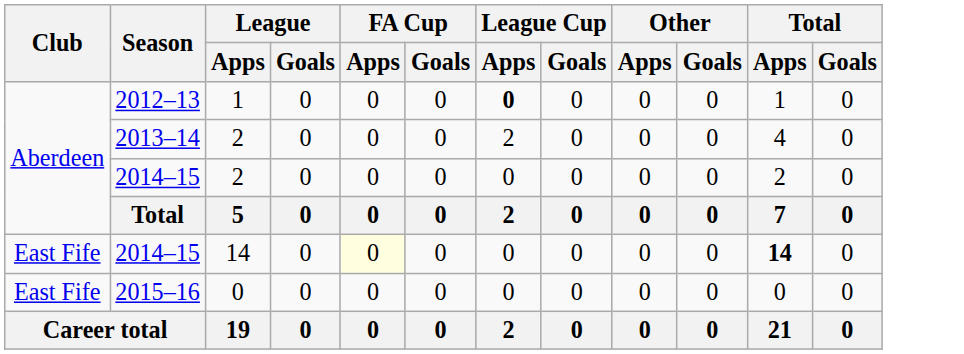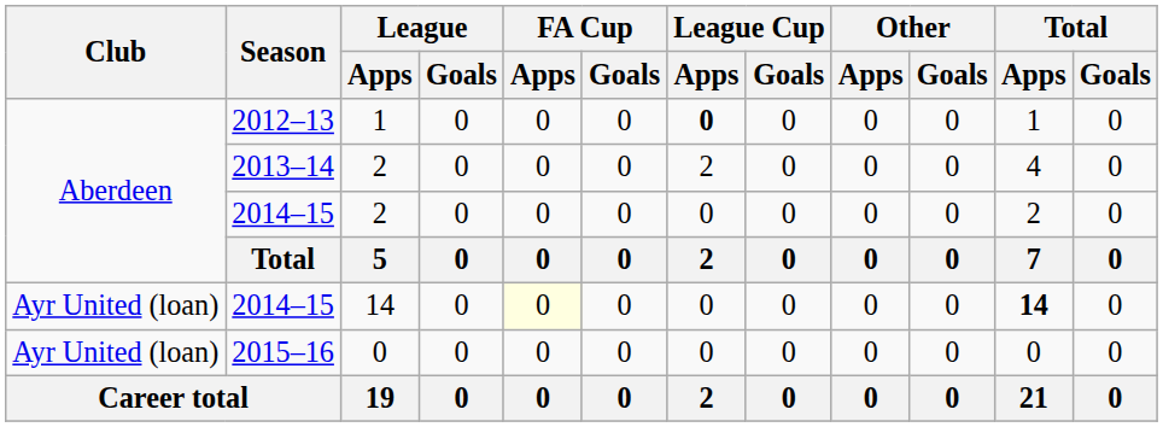2014–15 / 14 | Club: East Fife -> Ayr United (loan)
2015–16 | Club: East Fife -> Ayr United (loan)
